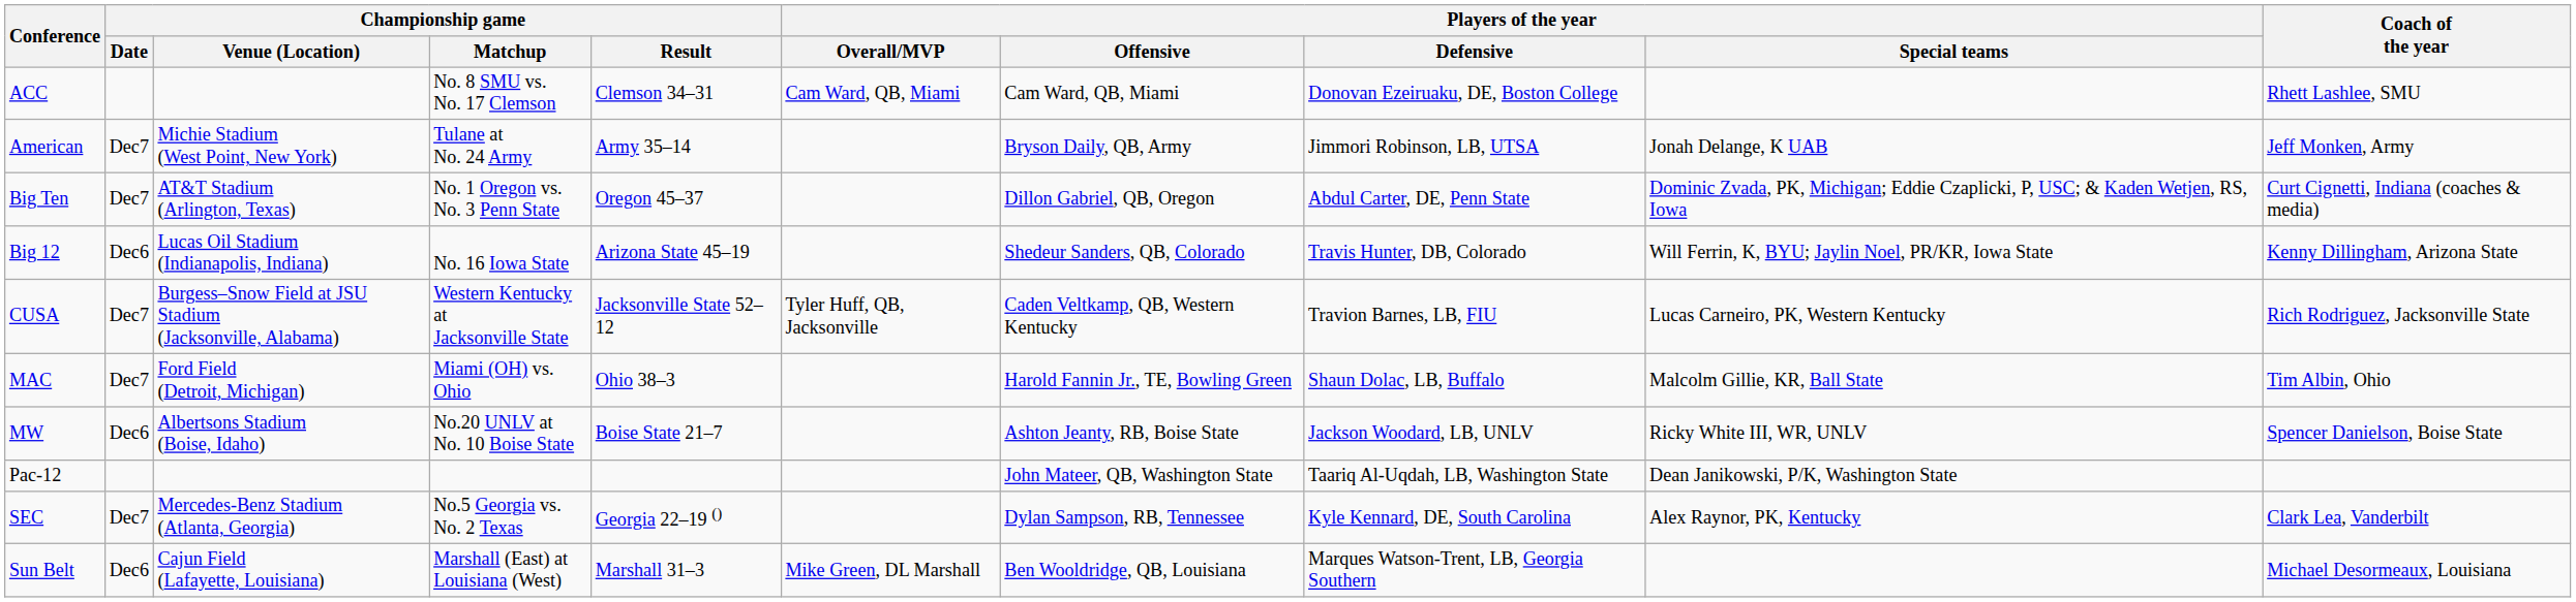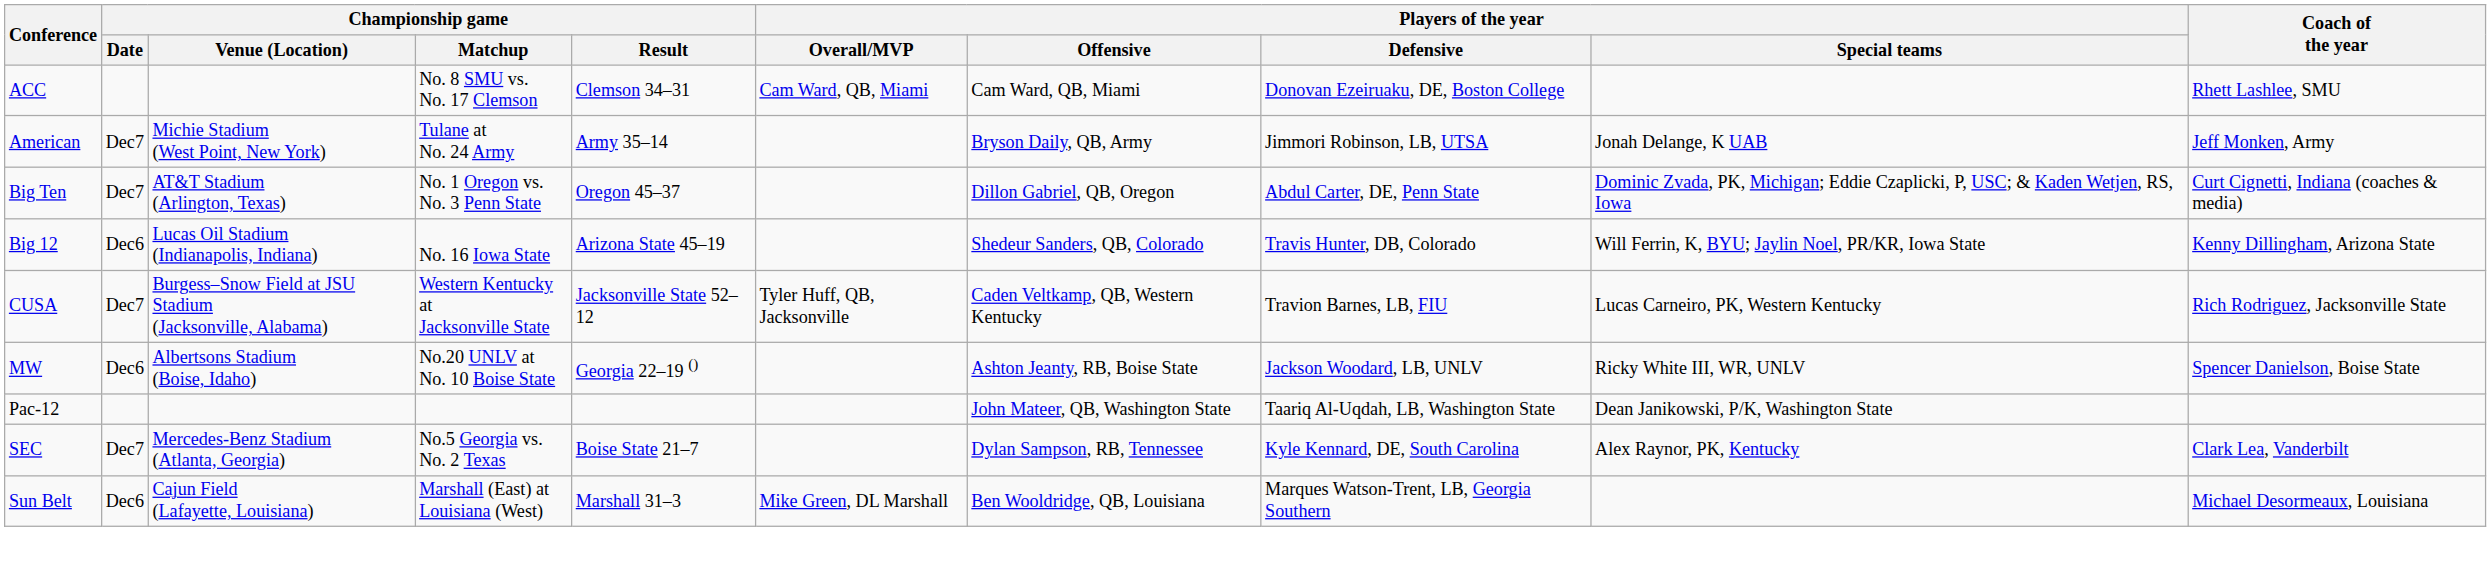- row: MAC | Dec7 | Ford Field (Detroit, Michigan) | Miami (OH) vs. Ohio | Ohio 38–3 | Harold Fannin Jr., TE, Bowling Green | Shaun Dolac, LB, Buffalo | Malcolm Gillie, KR, Ball State | Tim Albin, Ohio
MW | Championship game / Result: Boise State 21–7 -> Georgia 22–19 ()
SEC | Championship game / Result: Georgia 22–19 () -> Boise State 21–7
